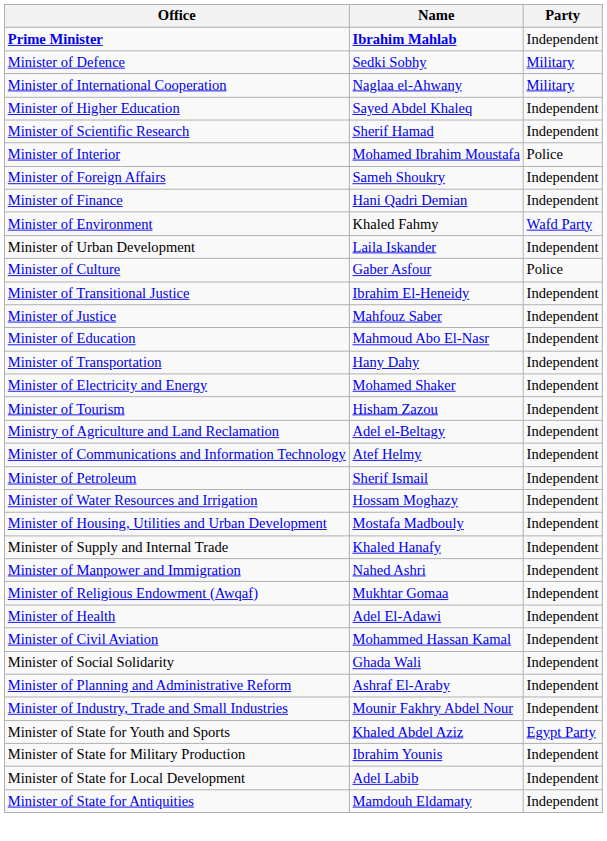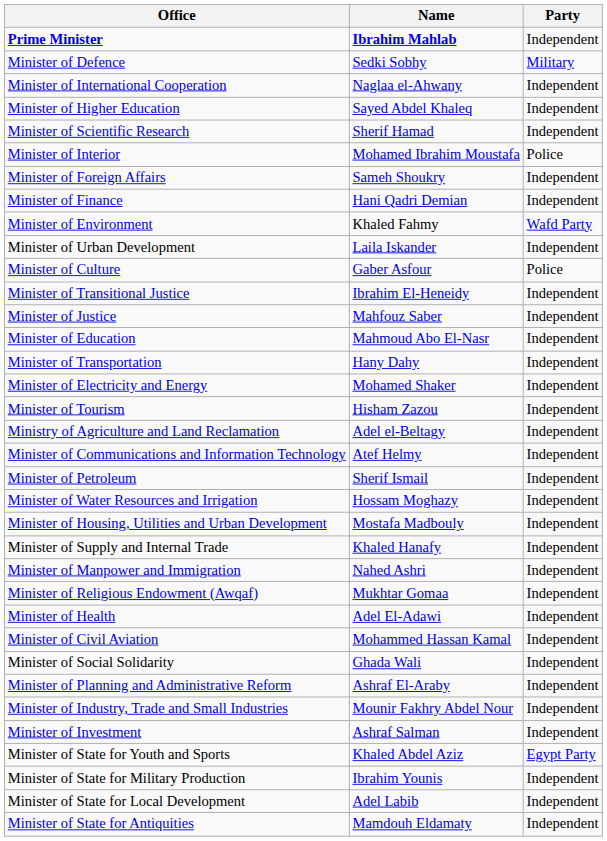Minister of International Cooperation | Party: Military -> Independent
+ row: Minister of Investment | Ashraf Salman | Independent
